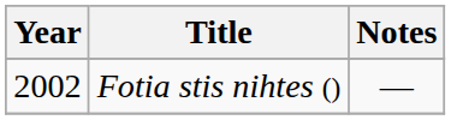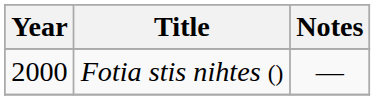Fotia stis nihtes () | Year: 2002 -> 2000
